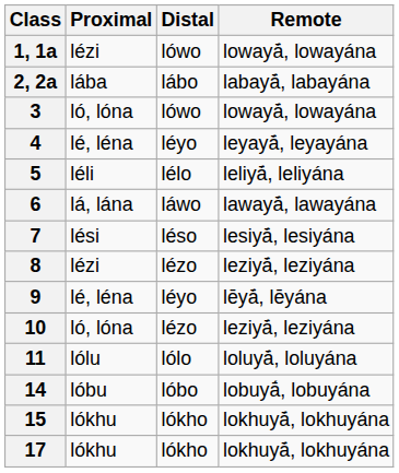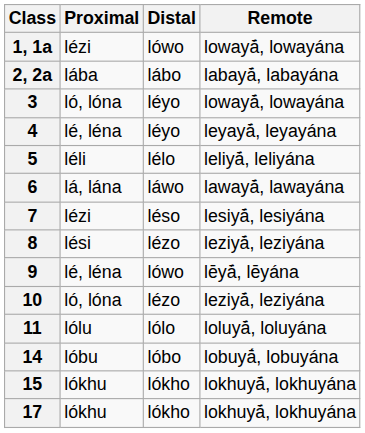3 | Distal: lówo -> léyo
7 | Proximal: lési -> lézi
8 | Proximal: lézi -> lési
9 | Distal: léyo -> lówo
